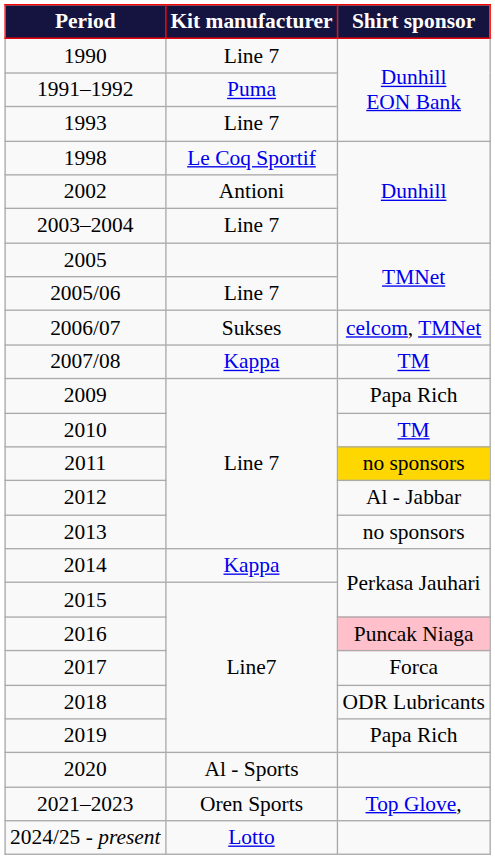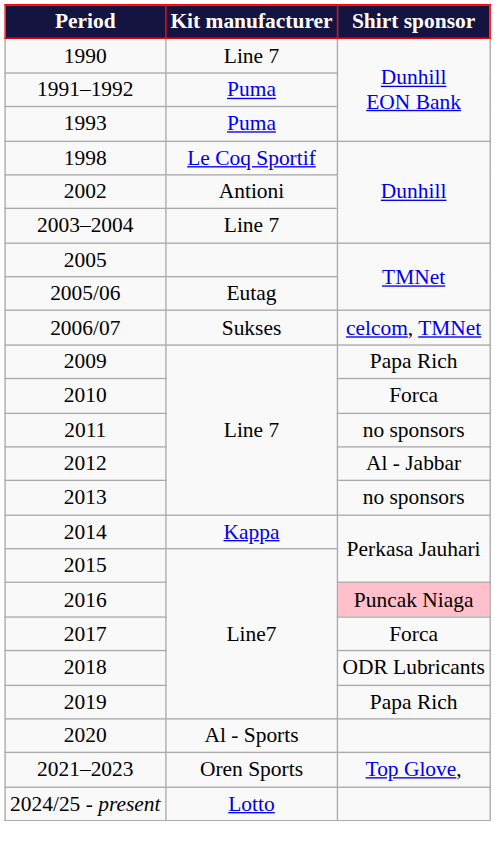1993 | Kit manufacturer: Line 7 -> Puma
2005/06 | Kit manufacturer: Line 7 -> Eutag
- row: 2007/08 | Kappa | TM
2010 | Shirt sponsor: TM -> Forca
2011 | Shirt sponsor: gold background -> no background
